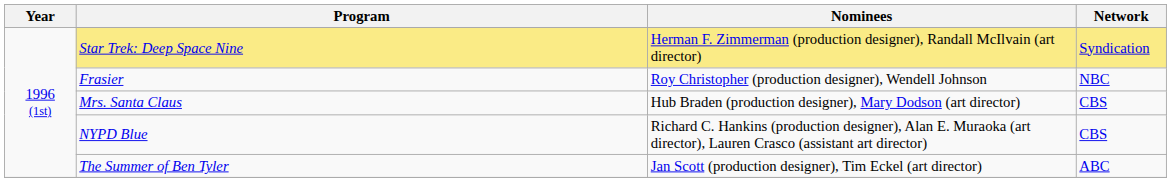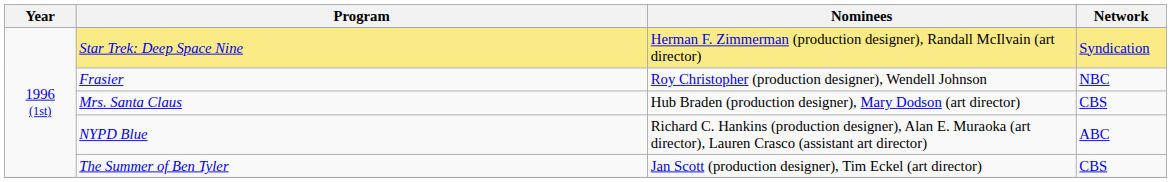NYPD Blue | Network: CBS -> ABC
The Summer of Ben Tyler | Network: ABC -> CBS
